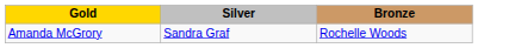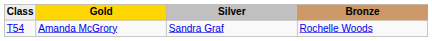+ column: Class | T54
